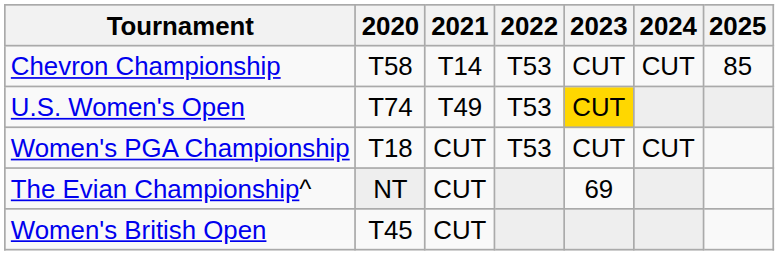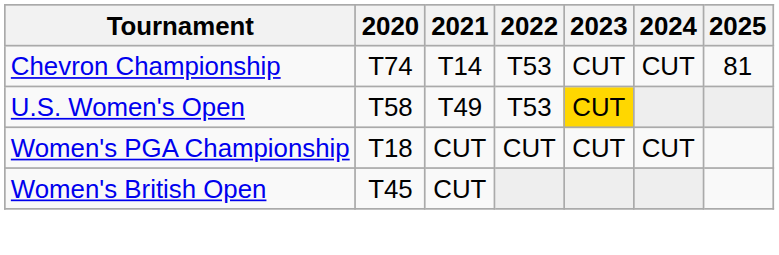Chevron Championship | 2020: T58 -> T74
Chevron Championship | 2025: 85 -> 81
U.S. Women's Open | 2020: T74 -> T58
Women's PGA Championship | 2022: T53 -> CUT
- row: The Evian Championship^ | NT | CUT | 69
